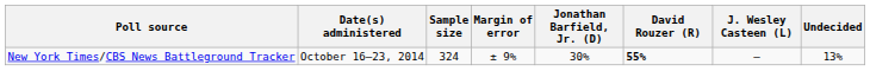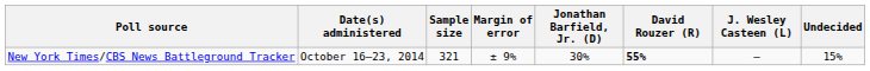New York Times/CBS News Battleground Tracker | Sample size: 324 -> 321
New York Times/CBS News Battleground Tracker | Undecided: 13% -> 15%
